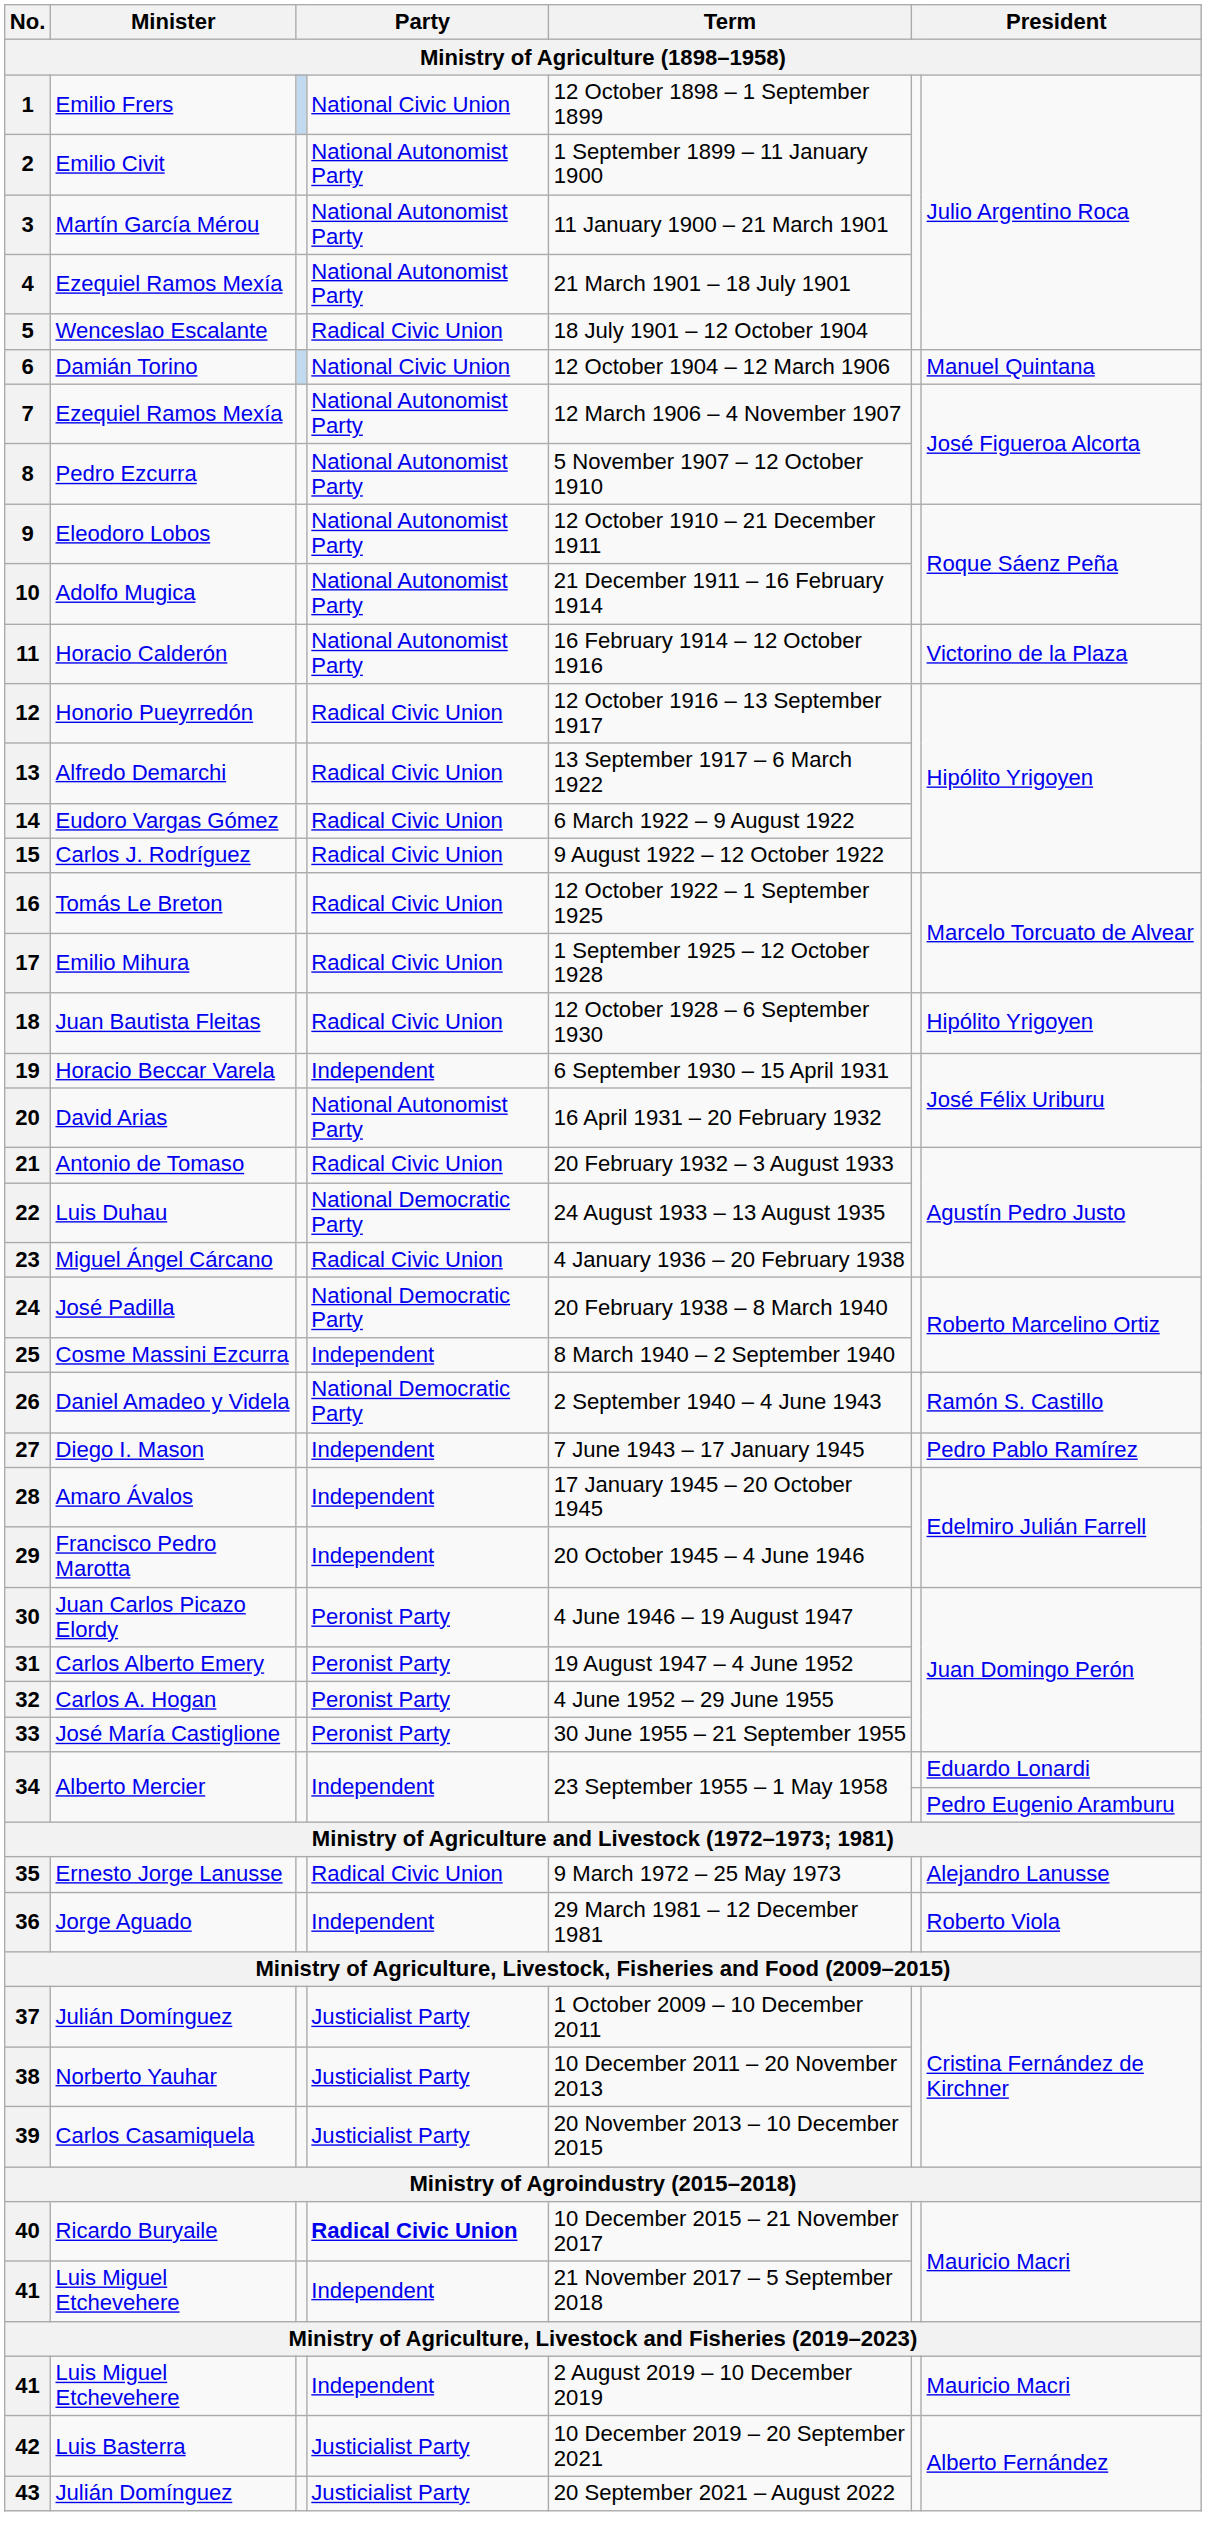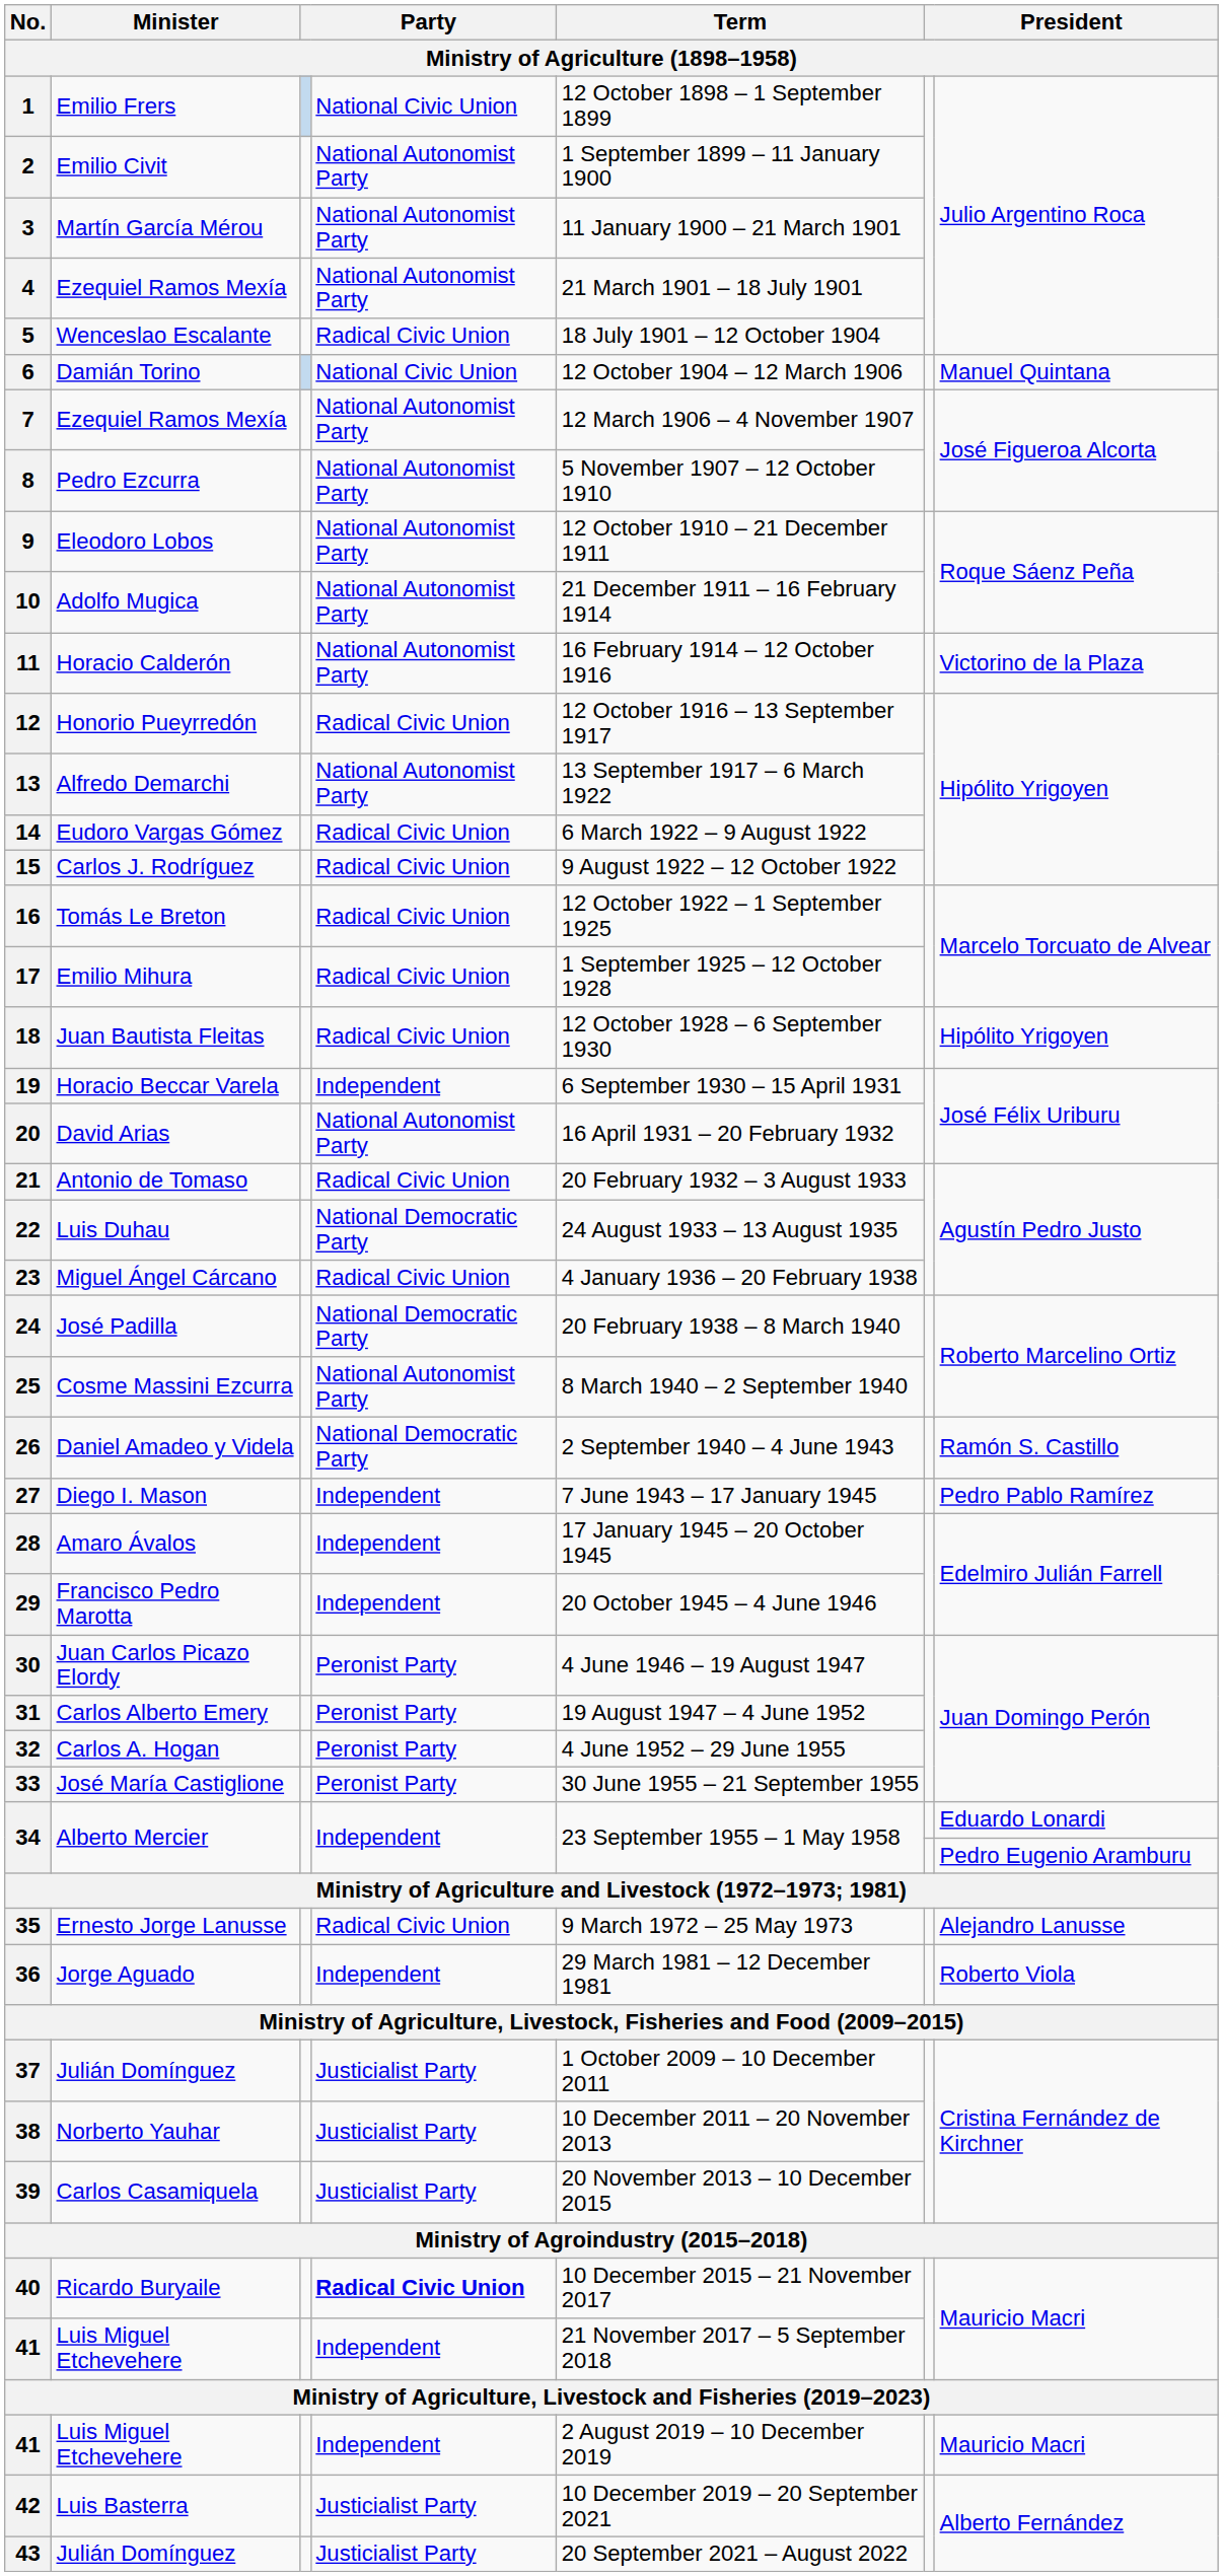13 | column 4: Radical Civic Union -> National Autonomist Party
25 | column 4: Independent -> National Autonomist Party
